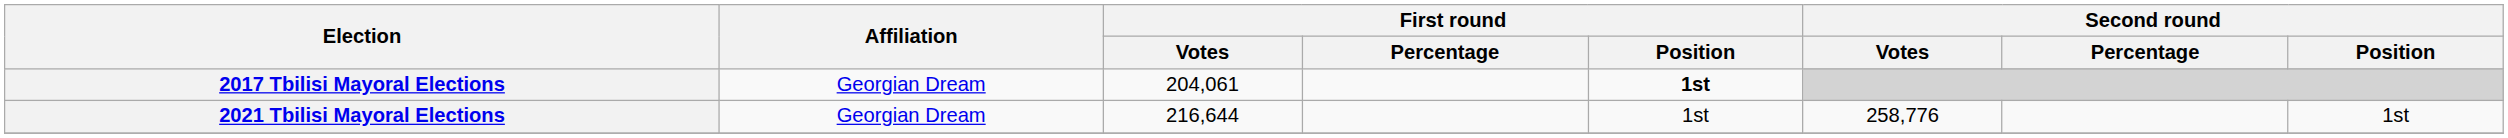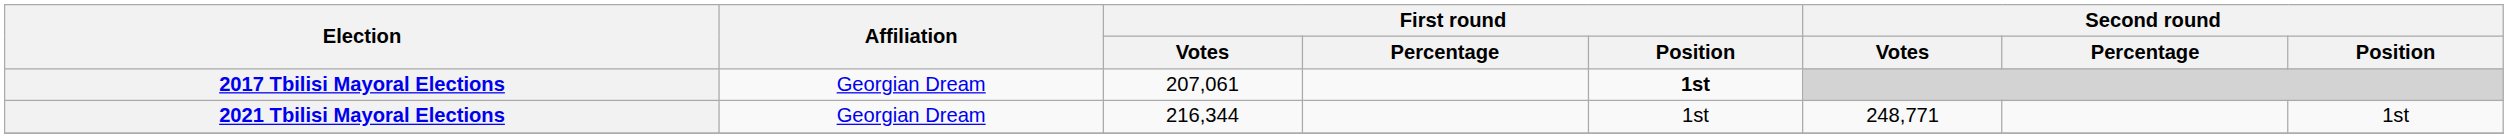2017 Tbilisi Mayoral Elections | First round / Votes: 204,061 -> 207,061
2021 Tbilisi Mayoral Elections | First round / Votes: 216,644 -> 216,344
2021 Tbilisi Mayoral Elections | Second round / Votes: 258,776 -> 248,771
